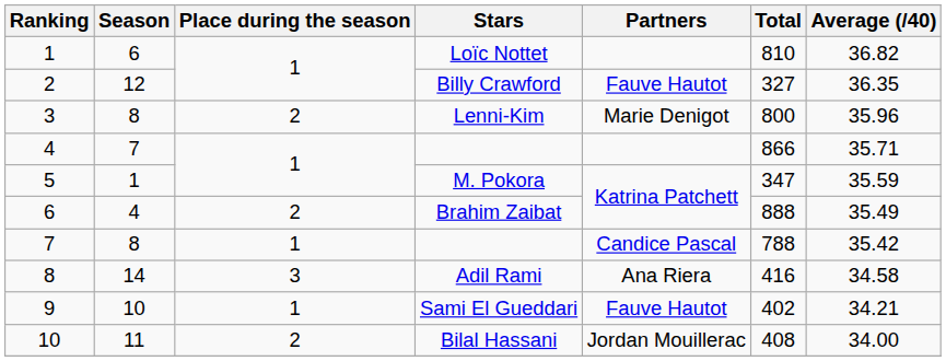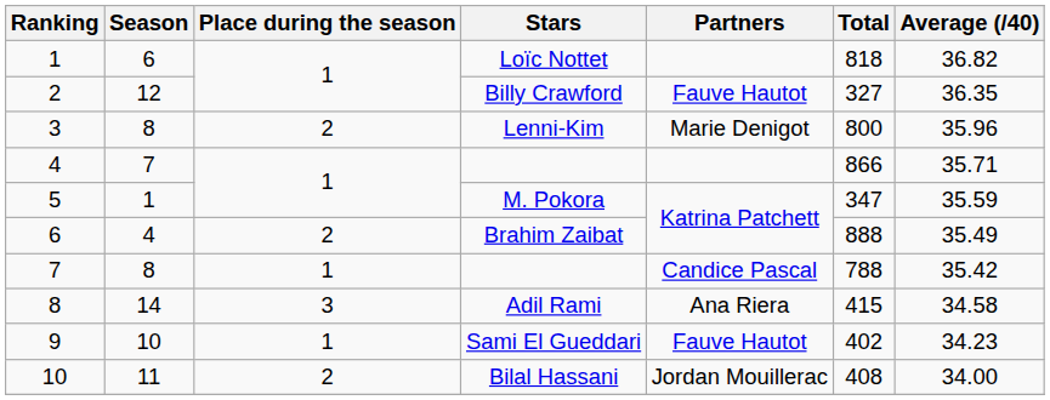Loïc Nottet | Total: 810 -> 818
Adil Rami | Total: 416 -> 415
Sami El Gueddari | Average (/40): 34.21 -> 34.23
